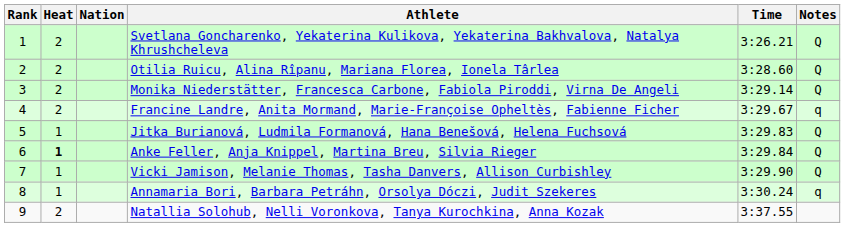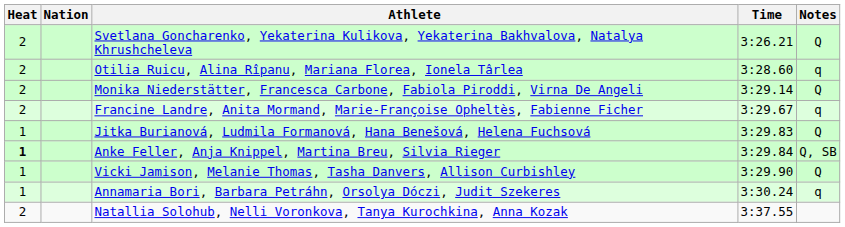- column: Rank | 1 | 2 | 3 | 4 | 5 | 6 | 7 | 8 | 9
Otilia Ruicu, Alina Rîpanu, Mariana Florea, Ionela Târlea | Notes: Q -> q
Anke Feller, Anja Knippel, Martina Breu, Silvia Rieger | Notes: Q -> Q, SB
